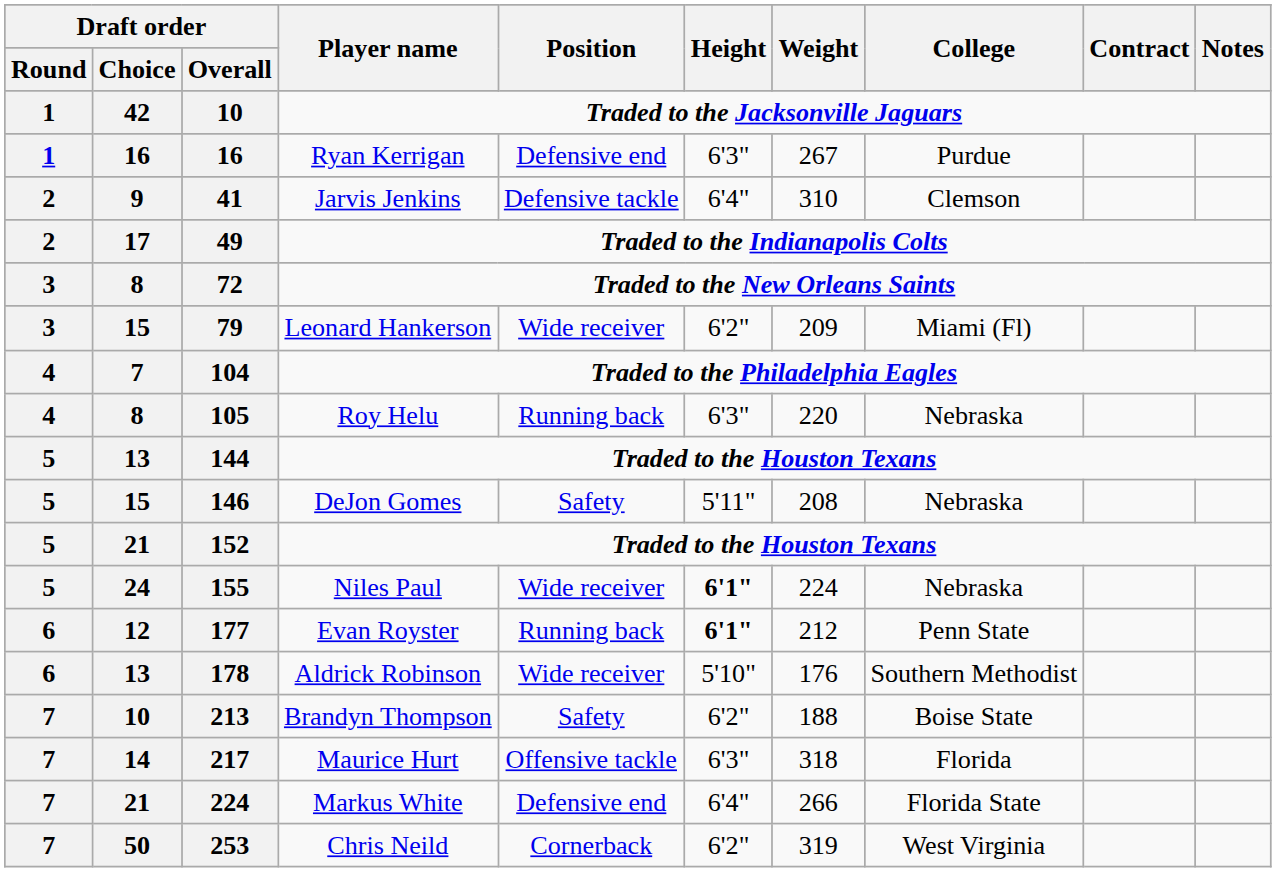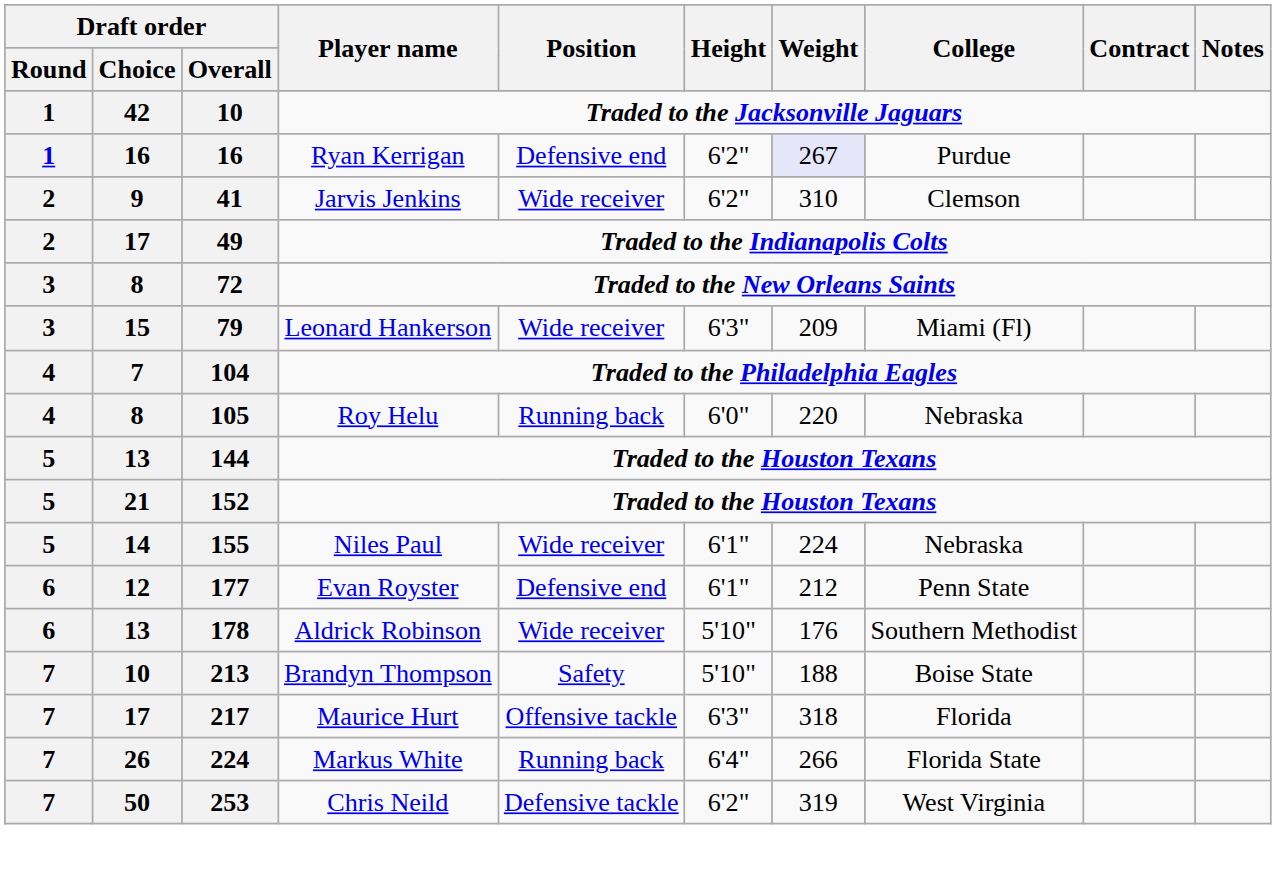Ryan Kerrigan | Height: 6'3" -> 6'2"
Ryan Kerrigan | Weight: no background -> lavender background
Jarvis Jenkins | Position: Defensive tackle -> Wide receiver
Jarvis Jenkins | Height: 6'4" -> 6'2"
Leonard Hankerson | Height: 6'2" -> 6'3"
Roy Helu | Height: 6'3" -> 6'0"
- row: 5 | 15 | 146 | DeJon Gomes | Safety | 5'11" | 208 | Nebraska
Niles Paul | Draft order / Choice: 24 -> 14
Niles Paul | Height: bold -> normal
Evan Royster | Position: Running back -> Defensive end
Evan Royster | Height: bold -> normal
Brandyn Thompson | Height: 6'2" -> 5'10"
Maurice Hurt | Draft order / Choice: 14 -> 17
Markus White | Draft order / Choice: 21 -> 26
Markus White | Position: Defensive end -> Running back
Chris Neild | Position: Cornerback -> Defensive tackle
